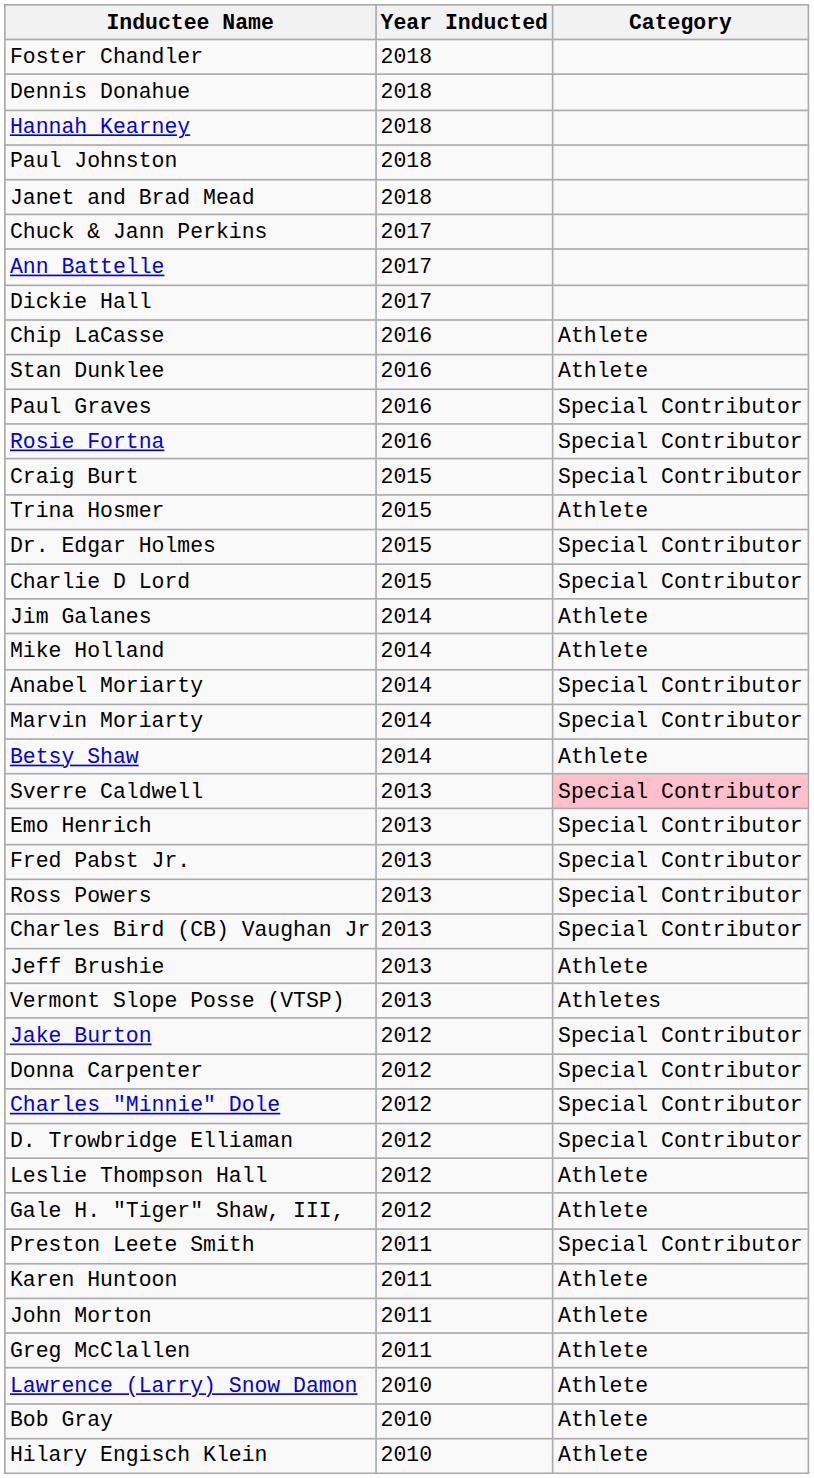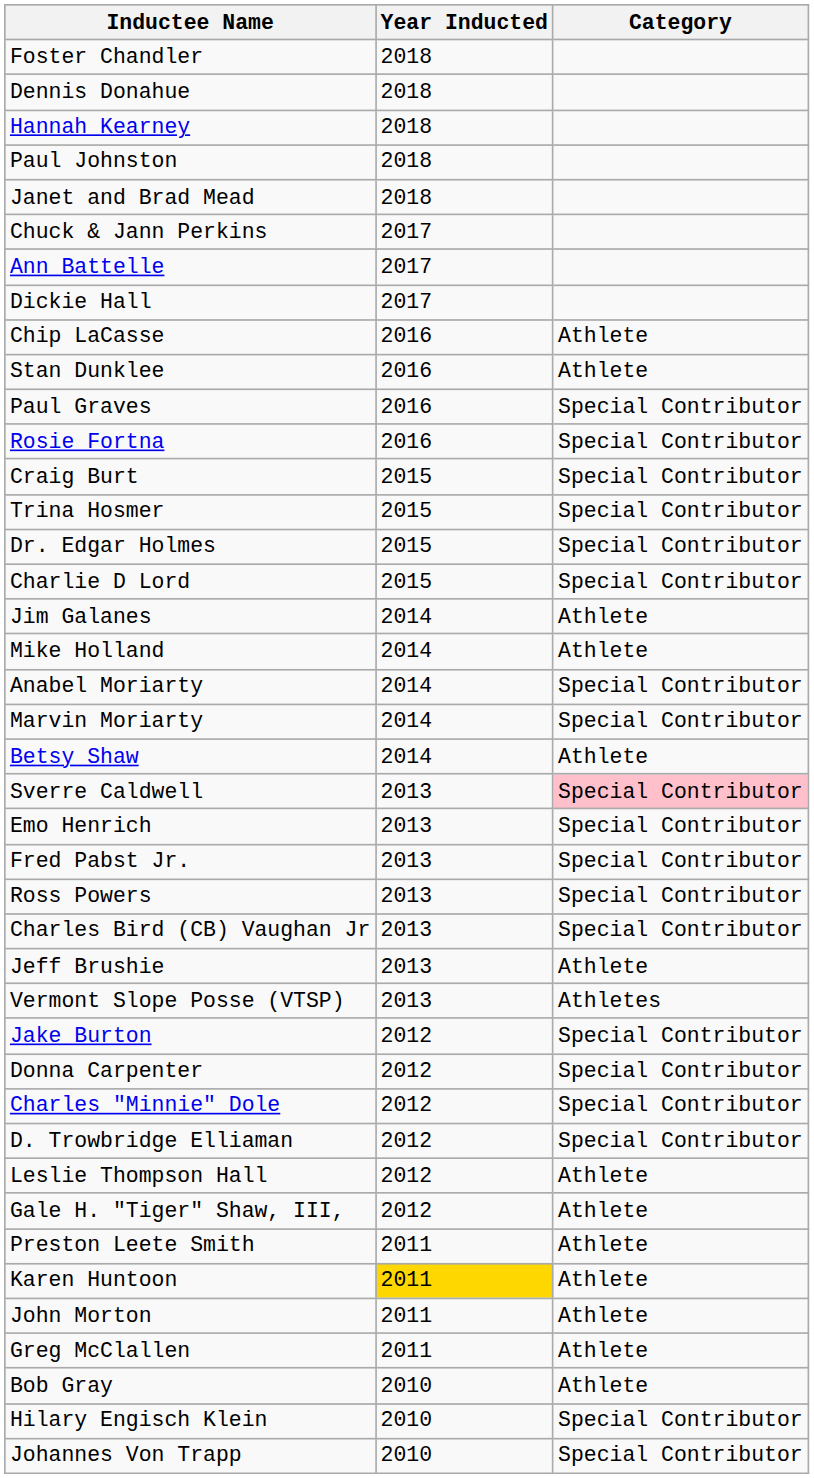Trina Hosmer | Category: Athlete -> Special Contributor
Preston Leete Smith | Category: Special Contributor -> Athlete
Karen Huntoon | Year Inducted: no background -> gold background
- row: Lawrence (Larry) Snow Damon | 2010 | Athlete
Hilary Engisch Klein | Category: Athlete -> Special Contributor
+ row: Johannes Von Trapp | 2010 | Special Contributor
